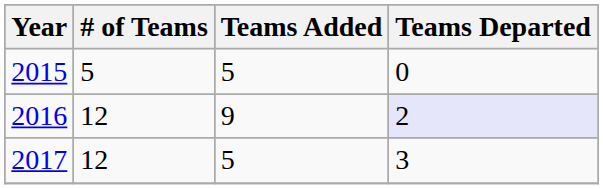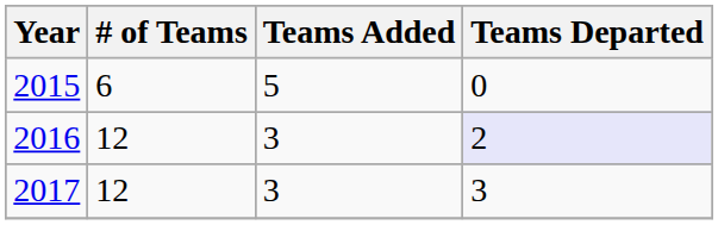2015 | # of Teams: 5 -> 6
2016 | Teams Added: 9 -> 3
2017 | Teams Added: 5 -> 3
